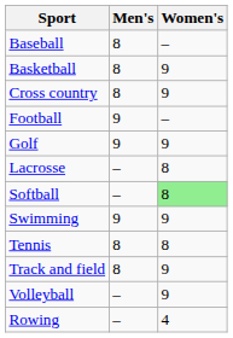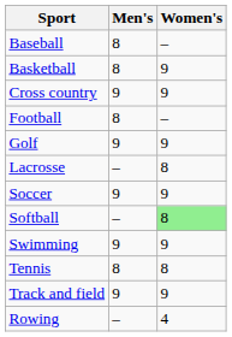Cross country | Men's: 8 -> 9
Football | Men's: 9 -> 8
+ row: Soccer | 9 | 9
Track and field | Men's: 8 -> 9
- row: Volleyball | – | 9
